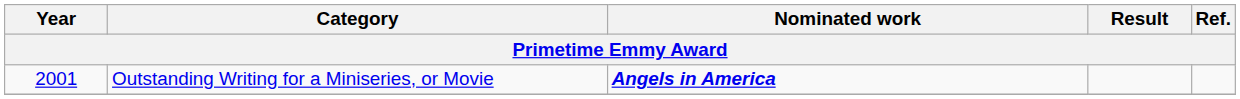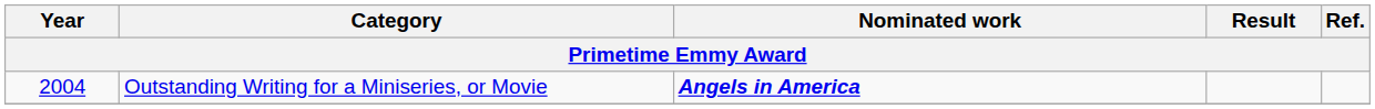Outstanding Writing for a Miniseries, or Movie | Year: 2001 -> 2004
